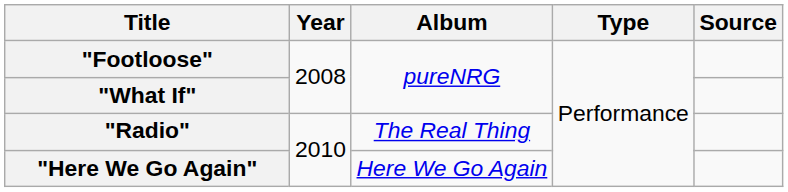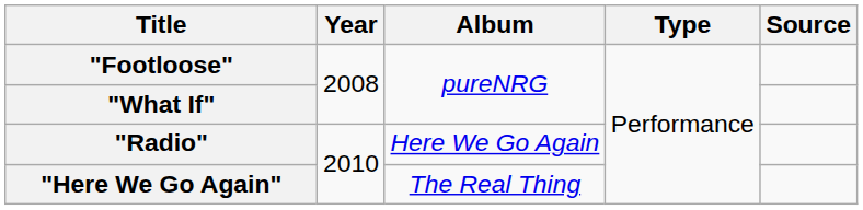"Radio" | Album: The Real Thing -> Here We Go Again
"Here We Go Again" | Album: Here We Go Again -> The Real Thing
